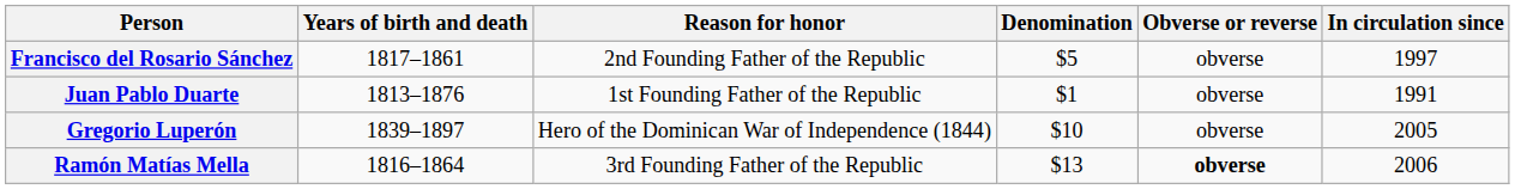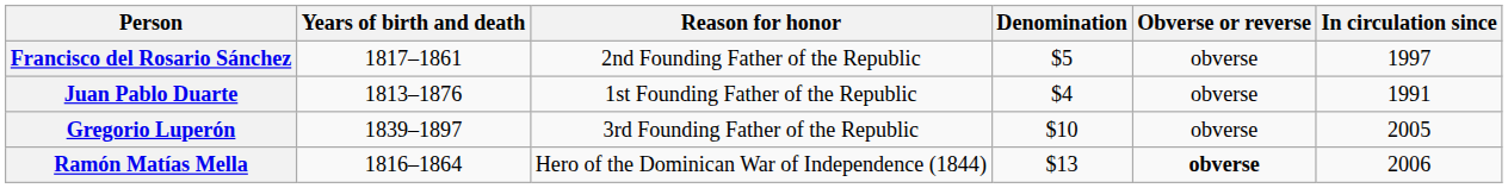Juan Pablo Duarte | Denomination: $1 -> $4
Gregorio Luperón | Reason for honor: Hero of the Dominican War of Independence (1844) -> 3rd Founding Father of the Republic
Ramón Matías Mella | Reason for honor: 3rd Founding Father of the Republic -> Hero of the Dominican War of Independence (1844)
